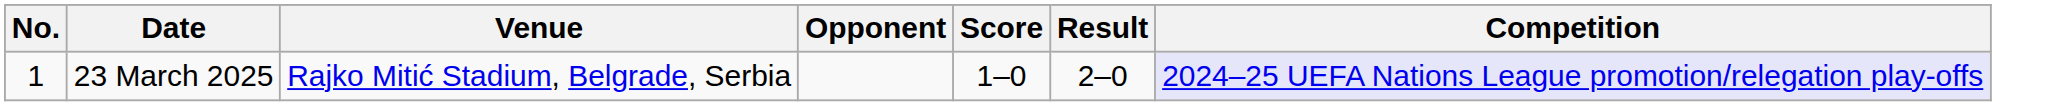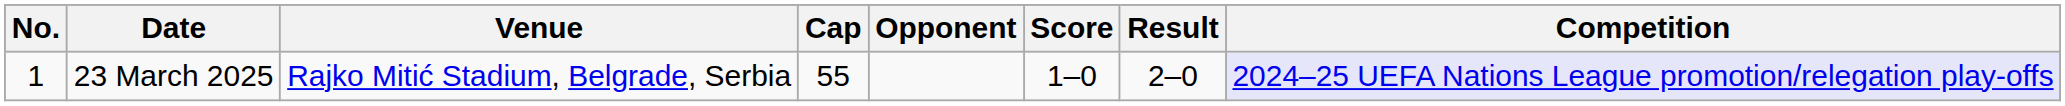+ column: Cap | 55
